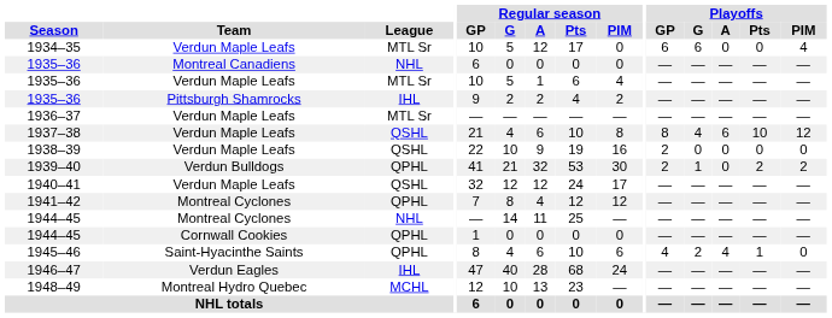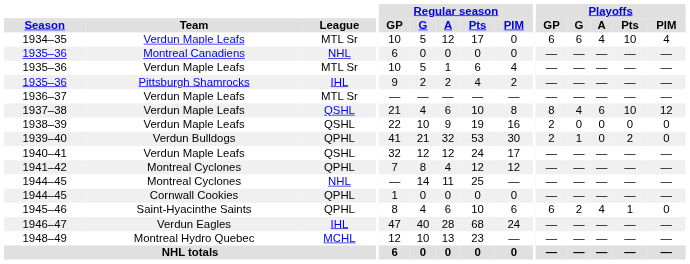1934–35 | Playoffs / A: 0 -> 4
1934–35 | Playoffs / Pts: 0 -> 10
1939–40 | Playoffs / PIM: 2 -> 0
1945–46 | Playoffs / GP: 4 -> 6
